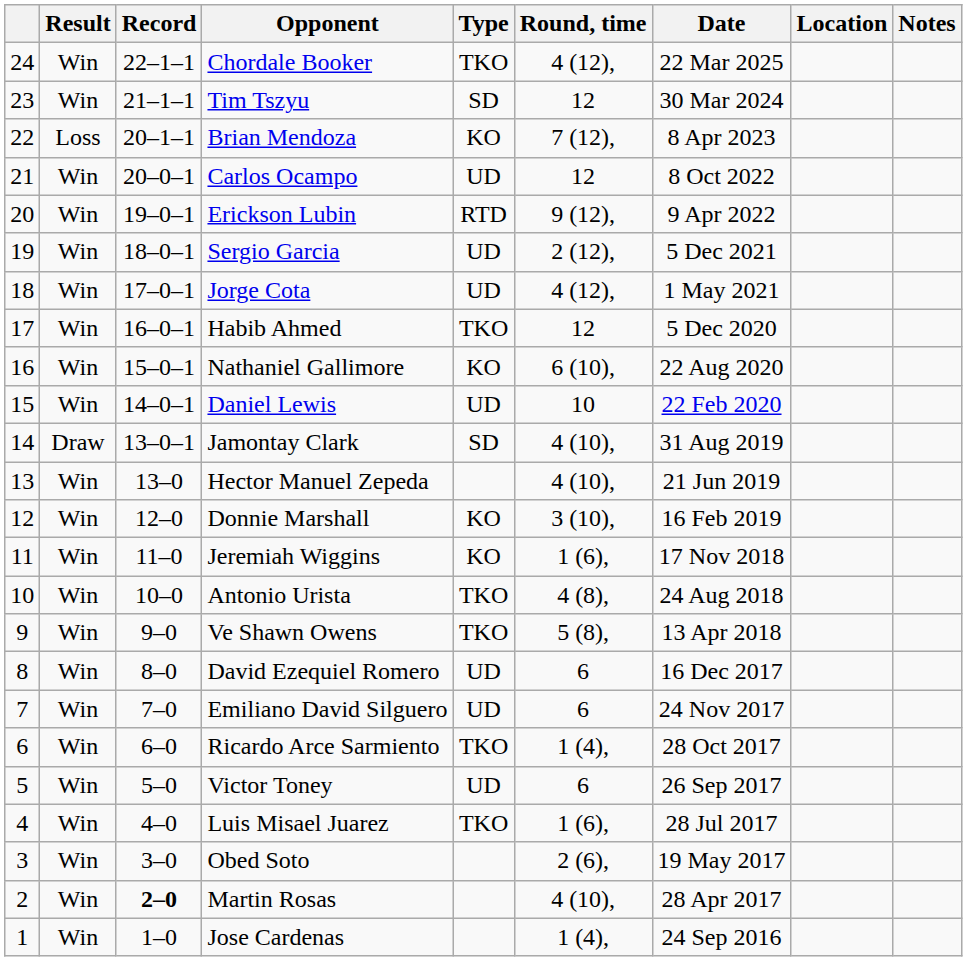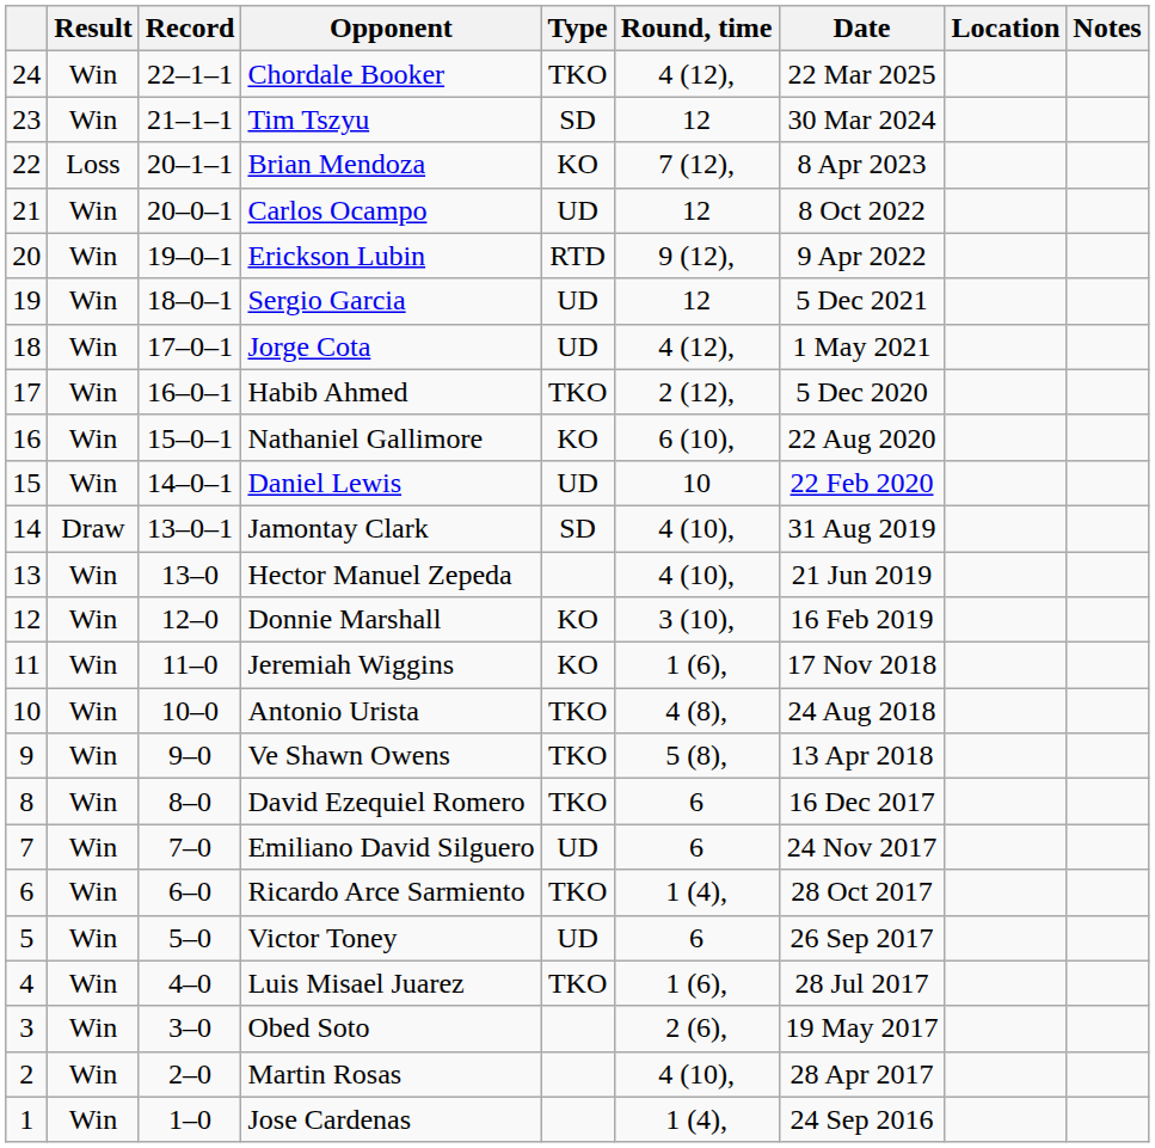Sergio Garcia | Round, time: 2 (12), -> 12
Habib Ahmed | Round, time: 12 -> 2 (12),
David Ezequiel Romero | Type: UD -> TKO
Martin Rosas | Record: bold -> normal
